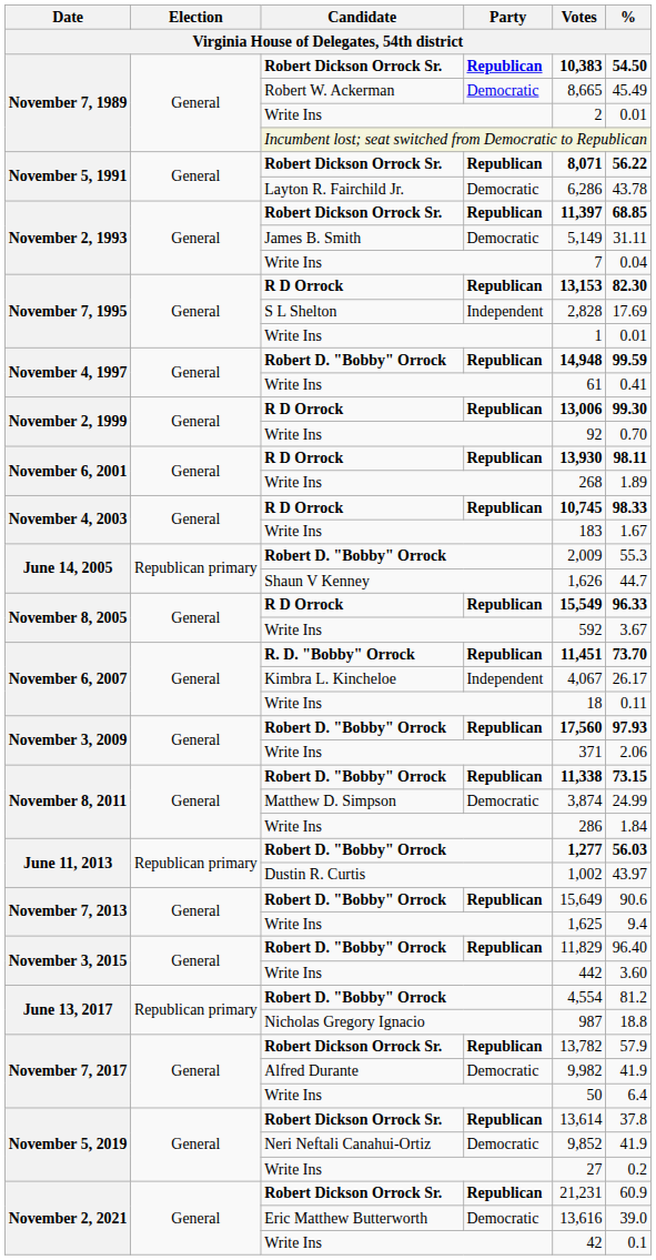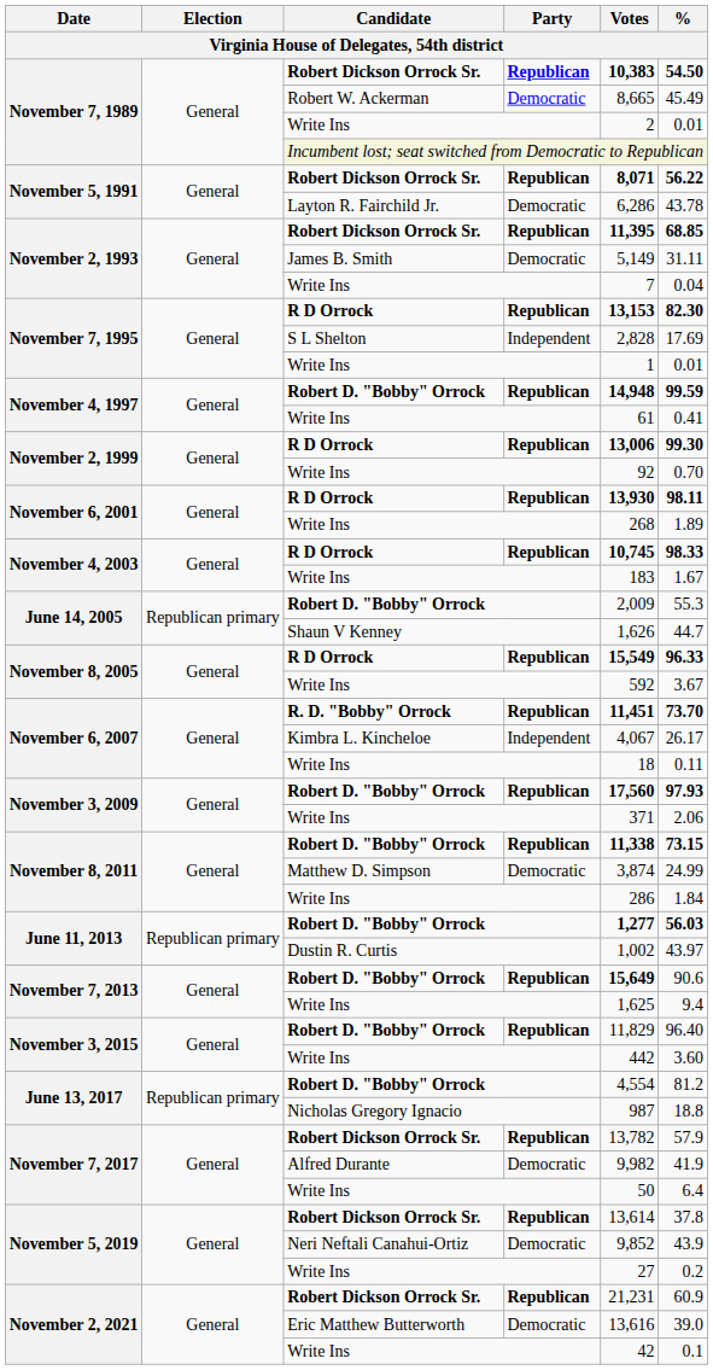November 2, 1993 / Robert Dickson Orrock Sr. | Votes: 11,397 -> 11,395
November 7, 2013 / Robert D. "Bobby" Orrock | Votes: normal -> bold
November 5, 2019 / Neri Neftali Canahui-Ortiz | %: 41.9 -> 43.9
